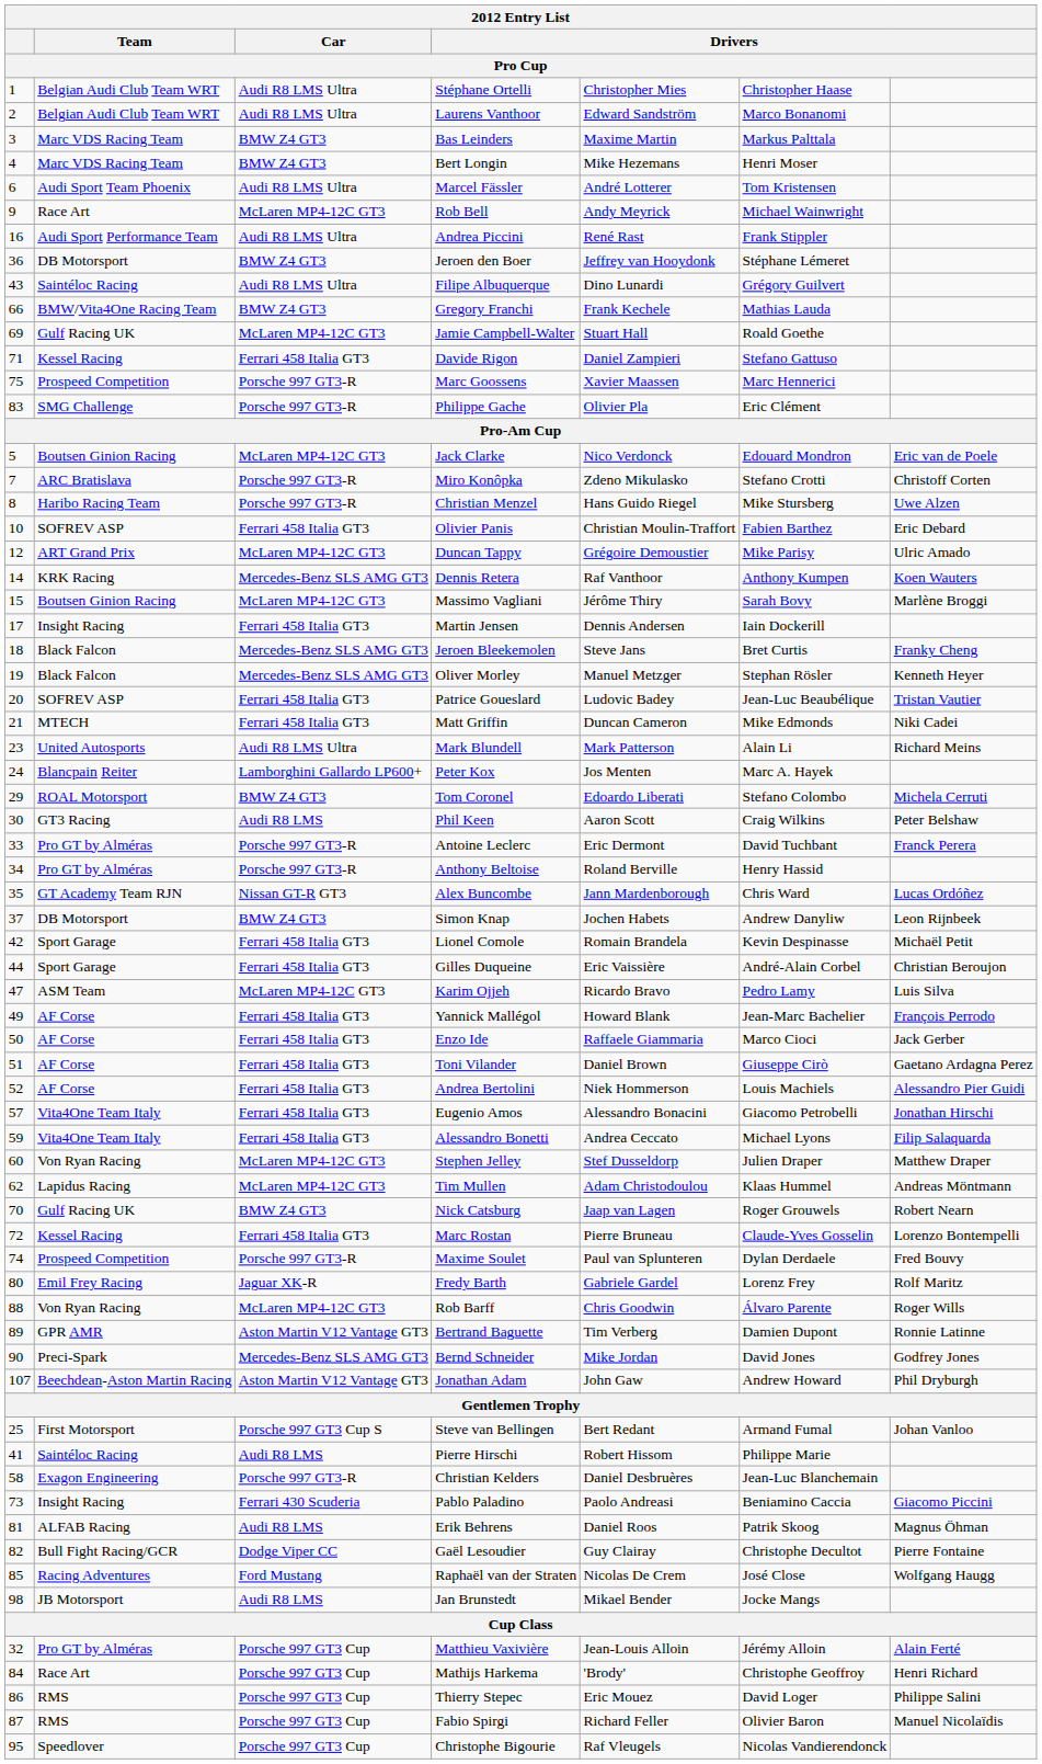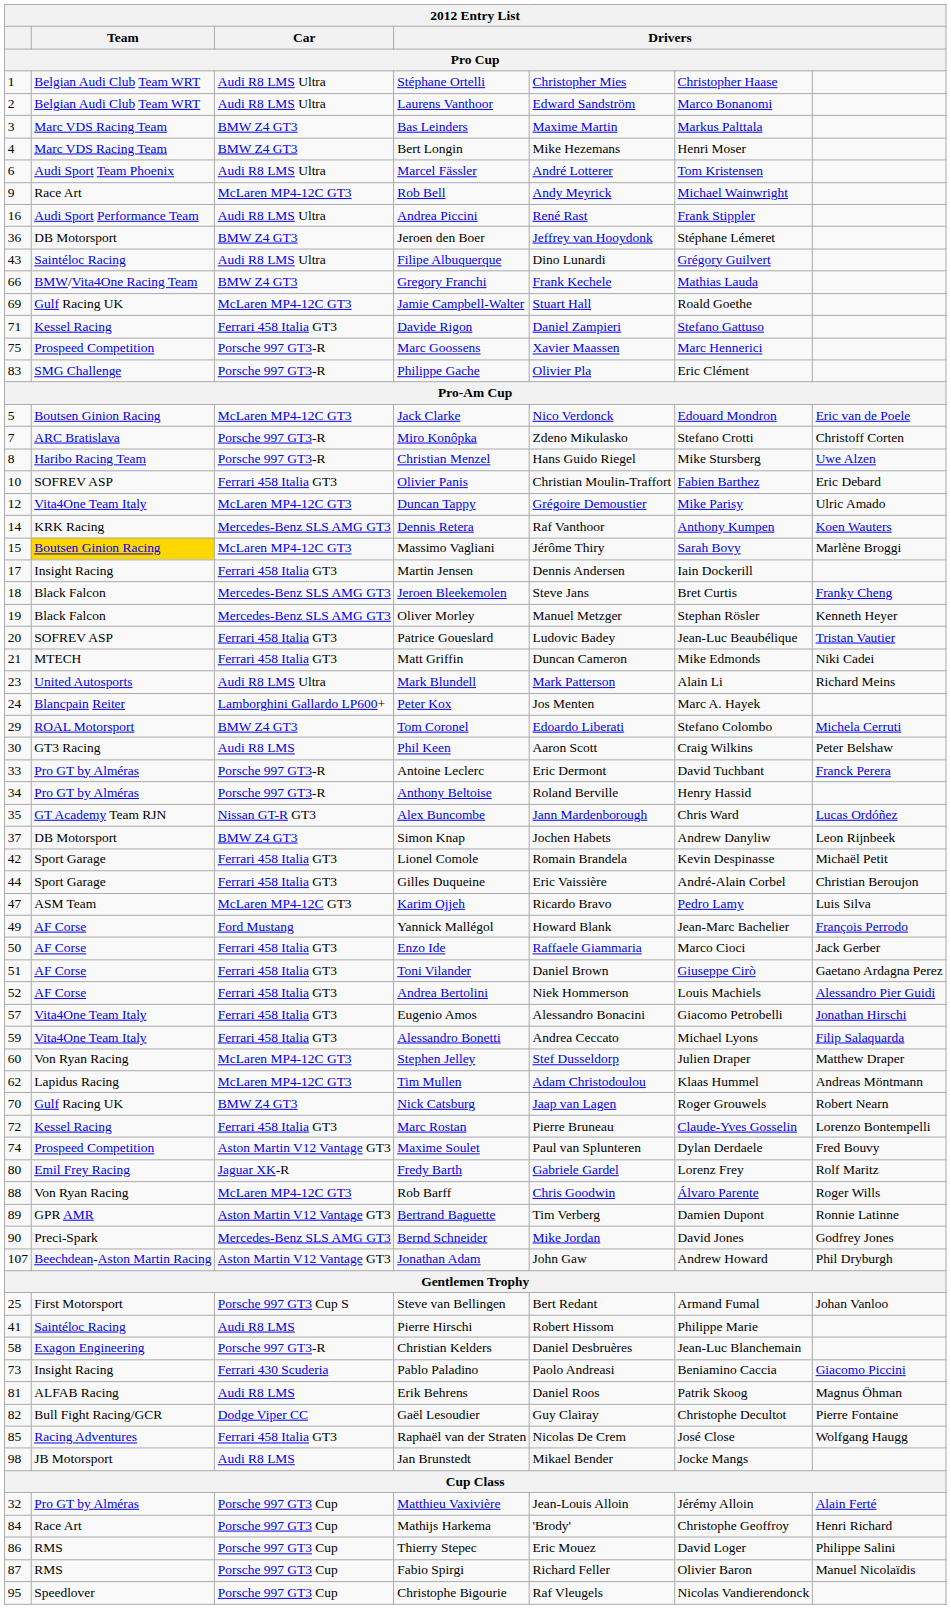Duncan Tappy | Team: ART Grand Prix -> Vita4One Team Italy
Massimo Vagliani | Team: no background -> gold background
Yannick Mallégol | Car: Ferrari 458 Italia GT3 -> Ford Mustang
Maxime Soulet | Car: Porsche 997 GT3-R -> Aston Martin V12 Vantage GT3
Raphaël van der Straten | Car: Ford Mustang -> Ferrari 458 Italia GT3
